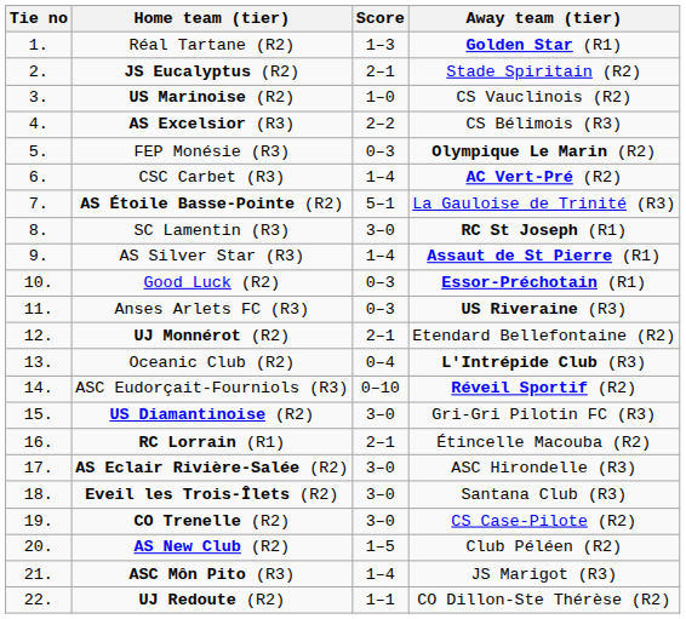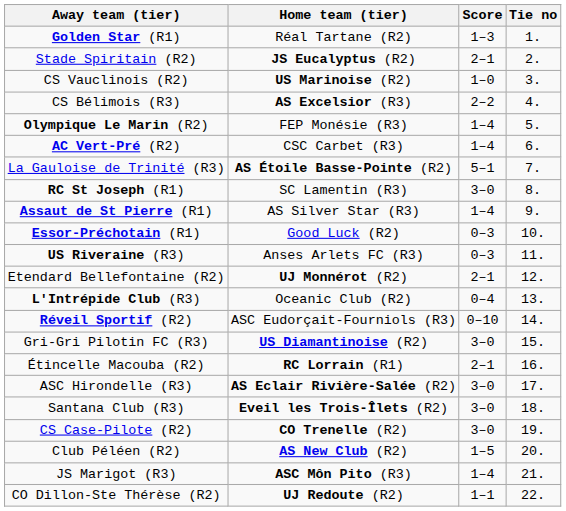columns swapped: Tie no <-> Away team (tier)
FEP Monésie (R3) | Score: 0–3 -> 1–4
